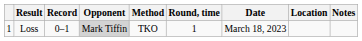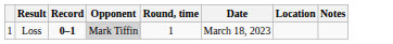- column: Method | TKO
Loss | Record: normal -> bold
